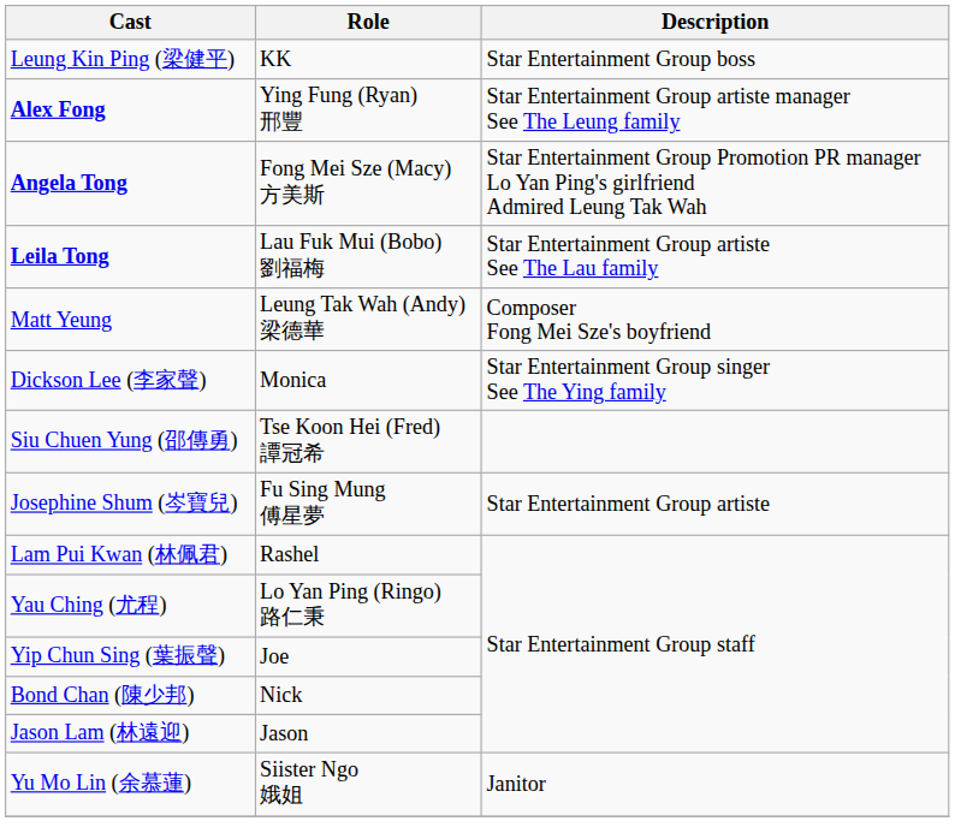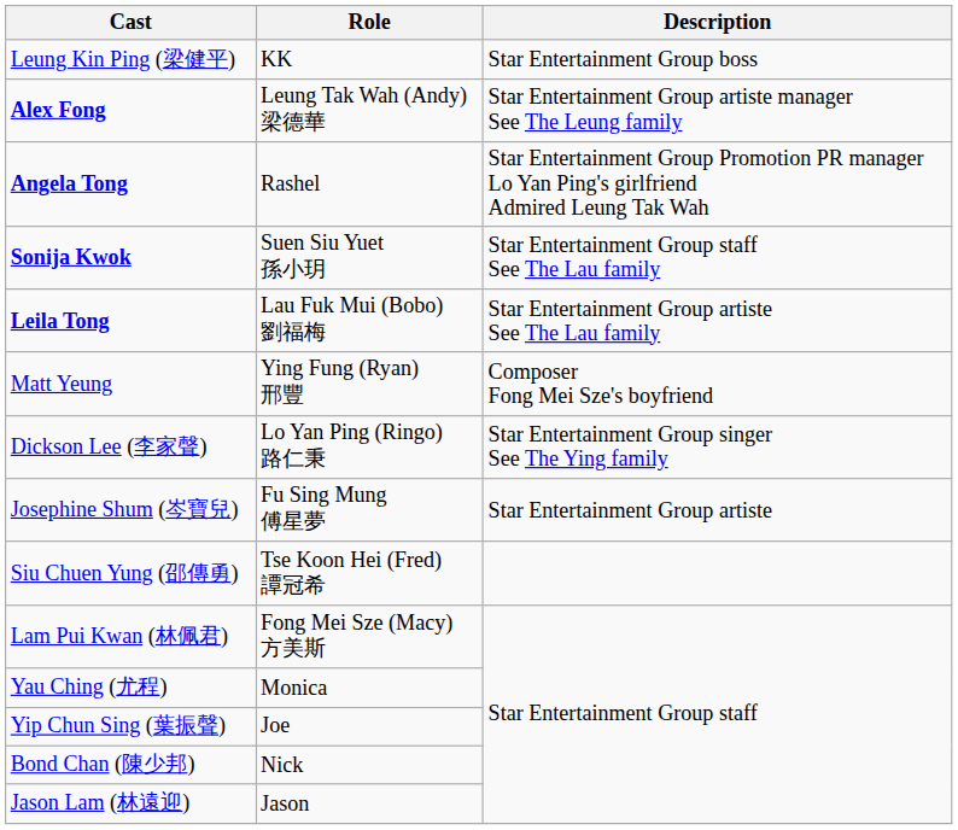Alex Fong | Role: Ying Fung (Ryan) 邢豐 -> Leung Tak Wah (Andy) 梁德華
Angela Tong | Role: Fong Mei Sze (Macy) 方美斯 -> Rashel
+ row: Sonija Kwok | Suen Siu Yuet 孫小玥 | Star Entertainment Group staff See The Lau family
Matt Yeung | Role: Leung Tak Wah (Andy) 梁德華 -> Ying Fung (Ryan) 邢豐
Dickson Lee (李家聲) | Role: Monica -> Lo Yan Ping (Ringo) 路仁秉
rows swapped: Josephine Shum (岑寶兒) <-> Siu Chuen Yung (邵傳勇)
Lam Pui Kwan (林佩君) | Role: Rashel -> Fong Mei Sze (Macy) 方美斯
Yau Ching (尤程) | Role: Lo Yan Ping (Ringo) 路仁秉 -> Monica
- row: Yu Mo Lin (余慕蓮) | Siister Ngo 娥姐 | Janitor
